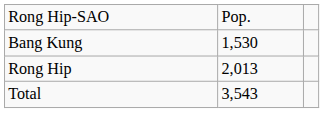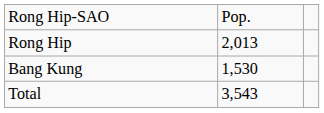rows swapped: Rong Hip <-> Bang Kung
